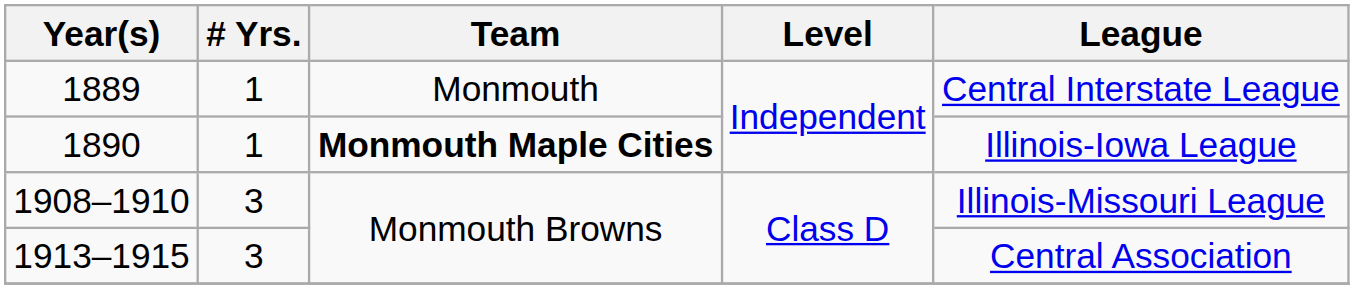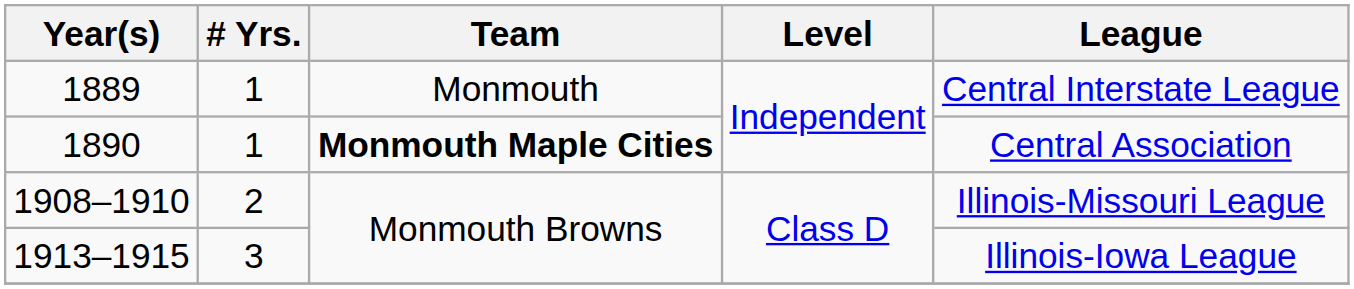1890 | League: Illinois-Iowa League -> Central Association
1908–1910 | # Yrs.: 3 -> 2
1913–1915 | League: Central Association -> Illinois-Iowa League
